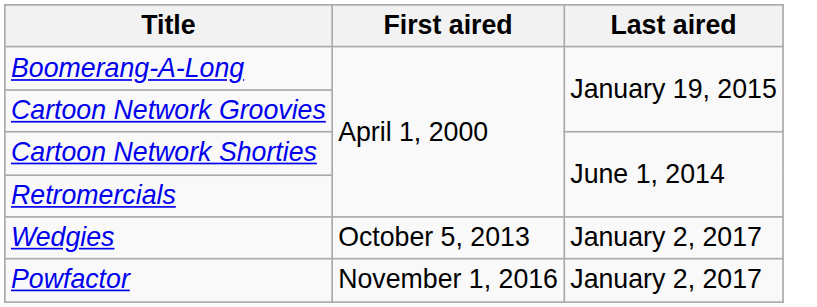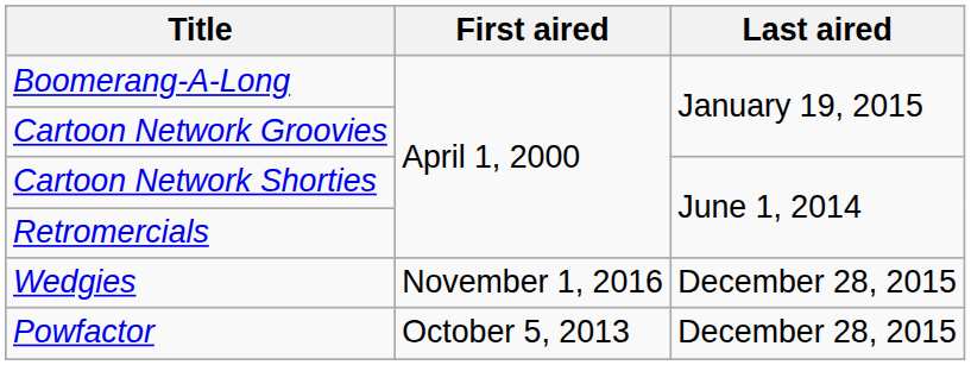Wedgies | First aired: October 5, 2013 -> November 1, 2016
Wedgies | Last aired: January 2, 2017 -> December 28, 2015
Powfactor | First aired: November 1, 2016 -> October 5, 2013
Powfactor | Last aired: January 2, 2017 -> December 28, 2015
